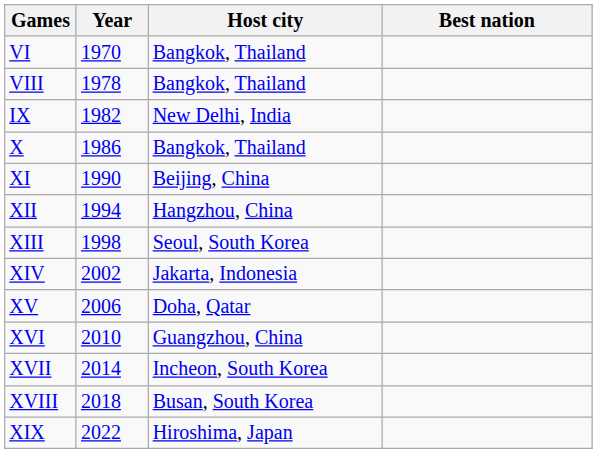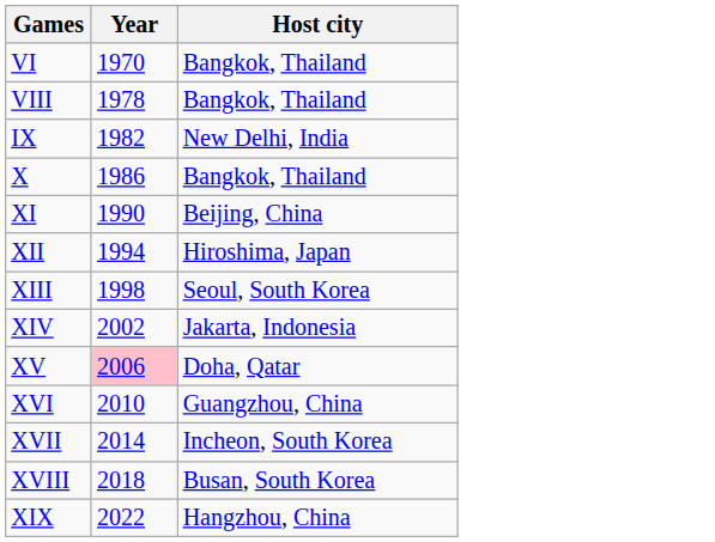- column: Best nation
XII | Host city: Hangzhou, China -> Hiroshima, Japan
XV | Year: no background -> pink background
XIX | Host city: Hiroshima, Japan -> Hangzhou, China
